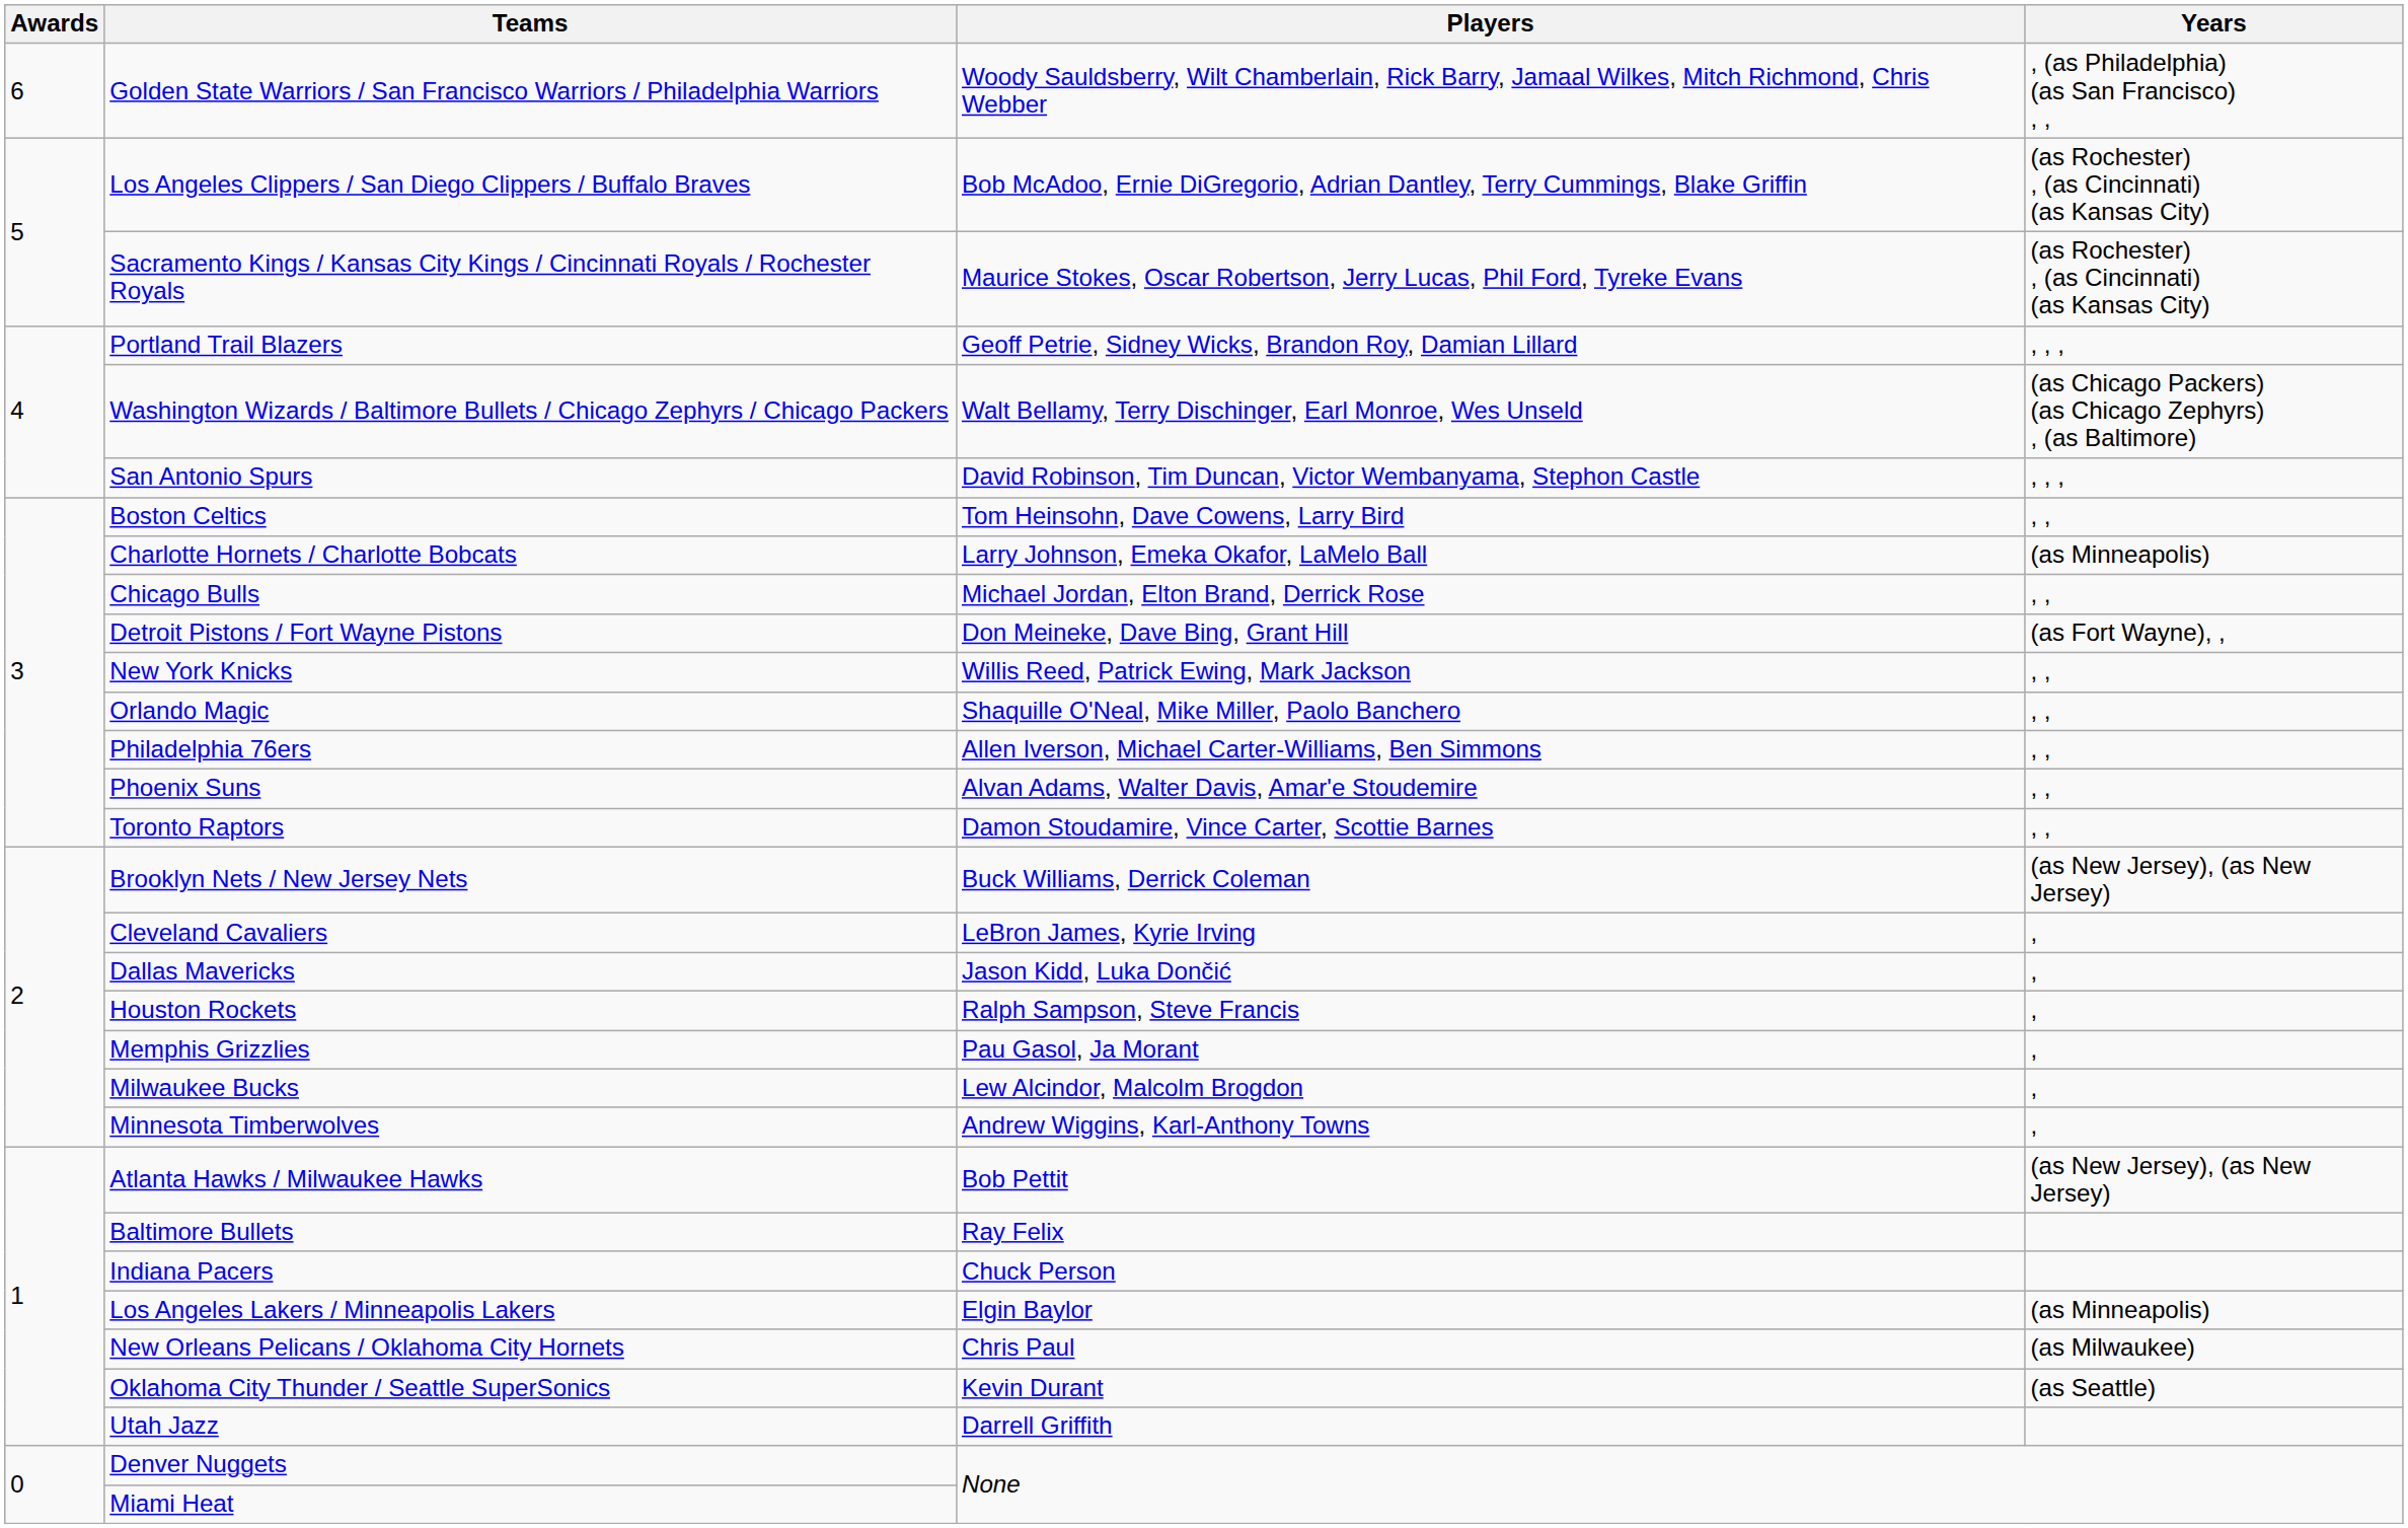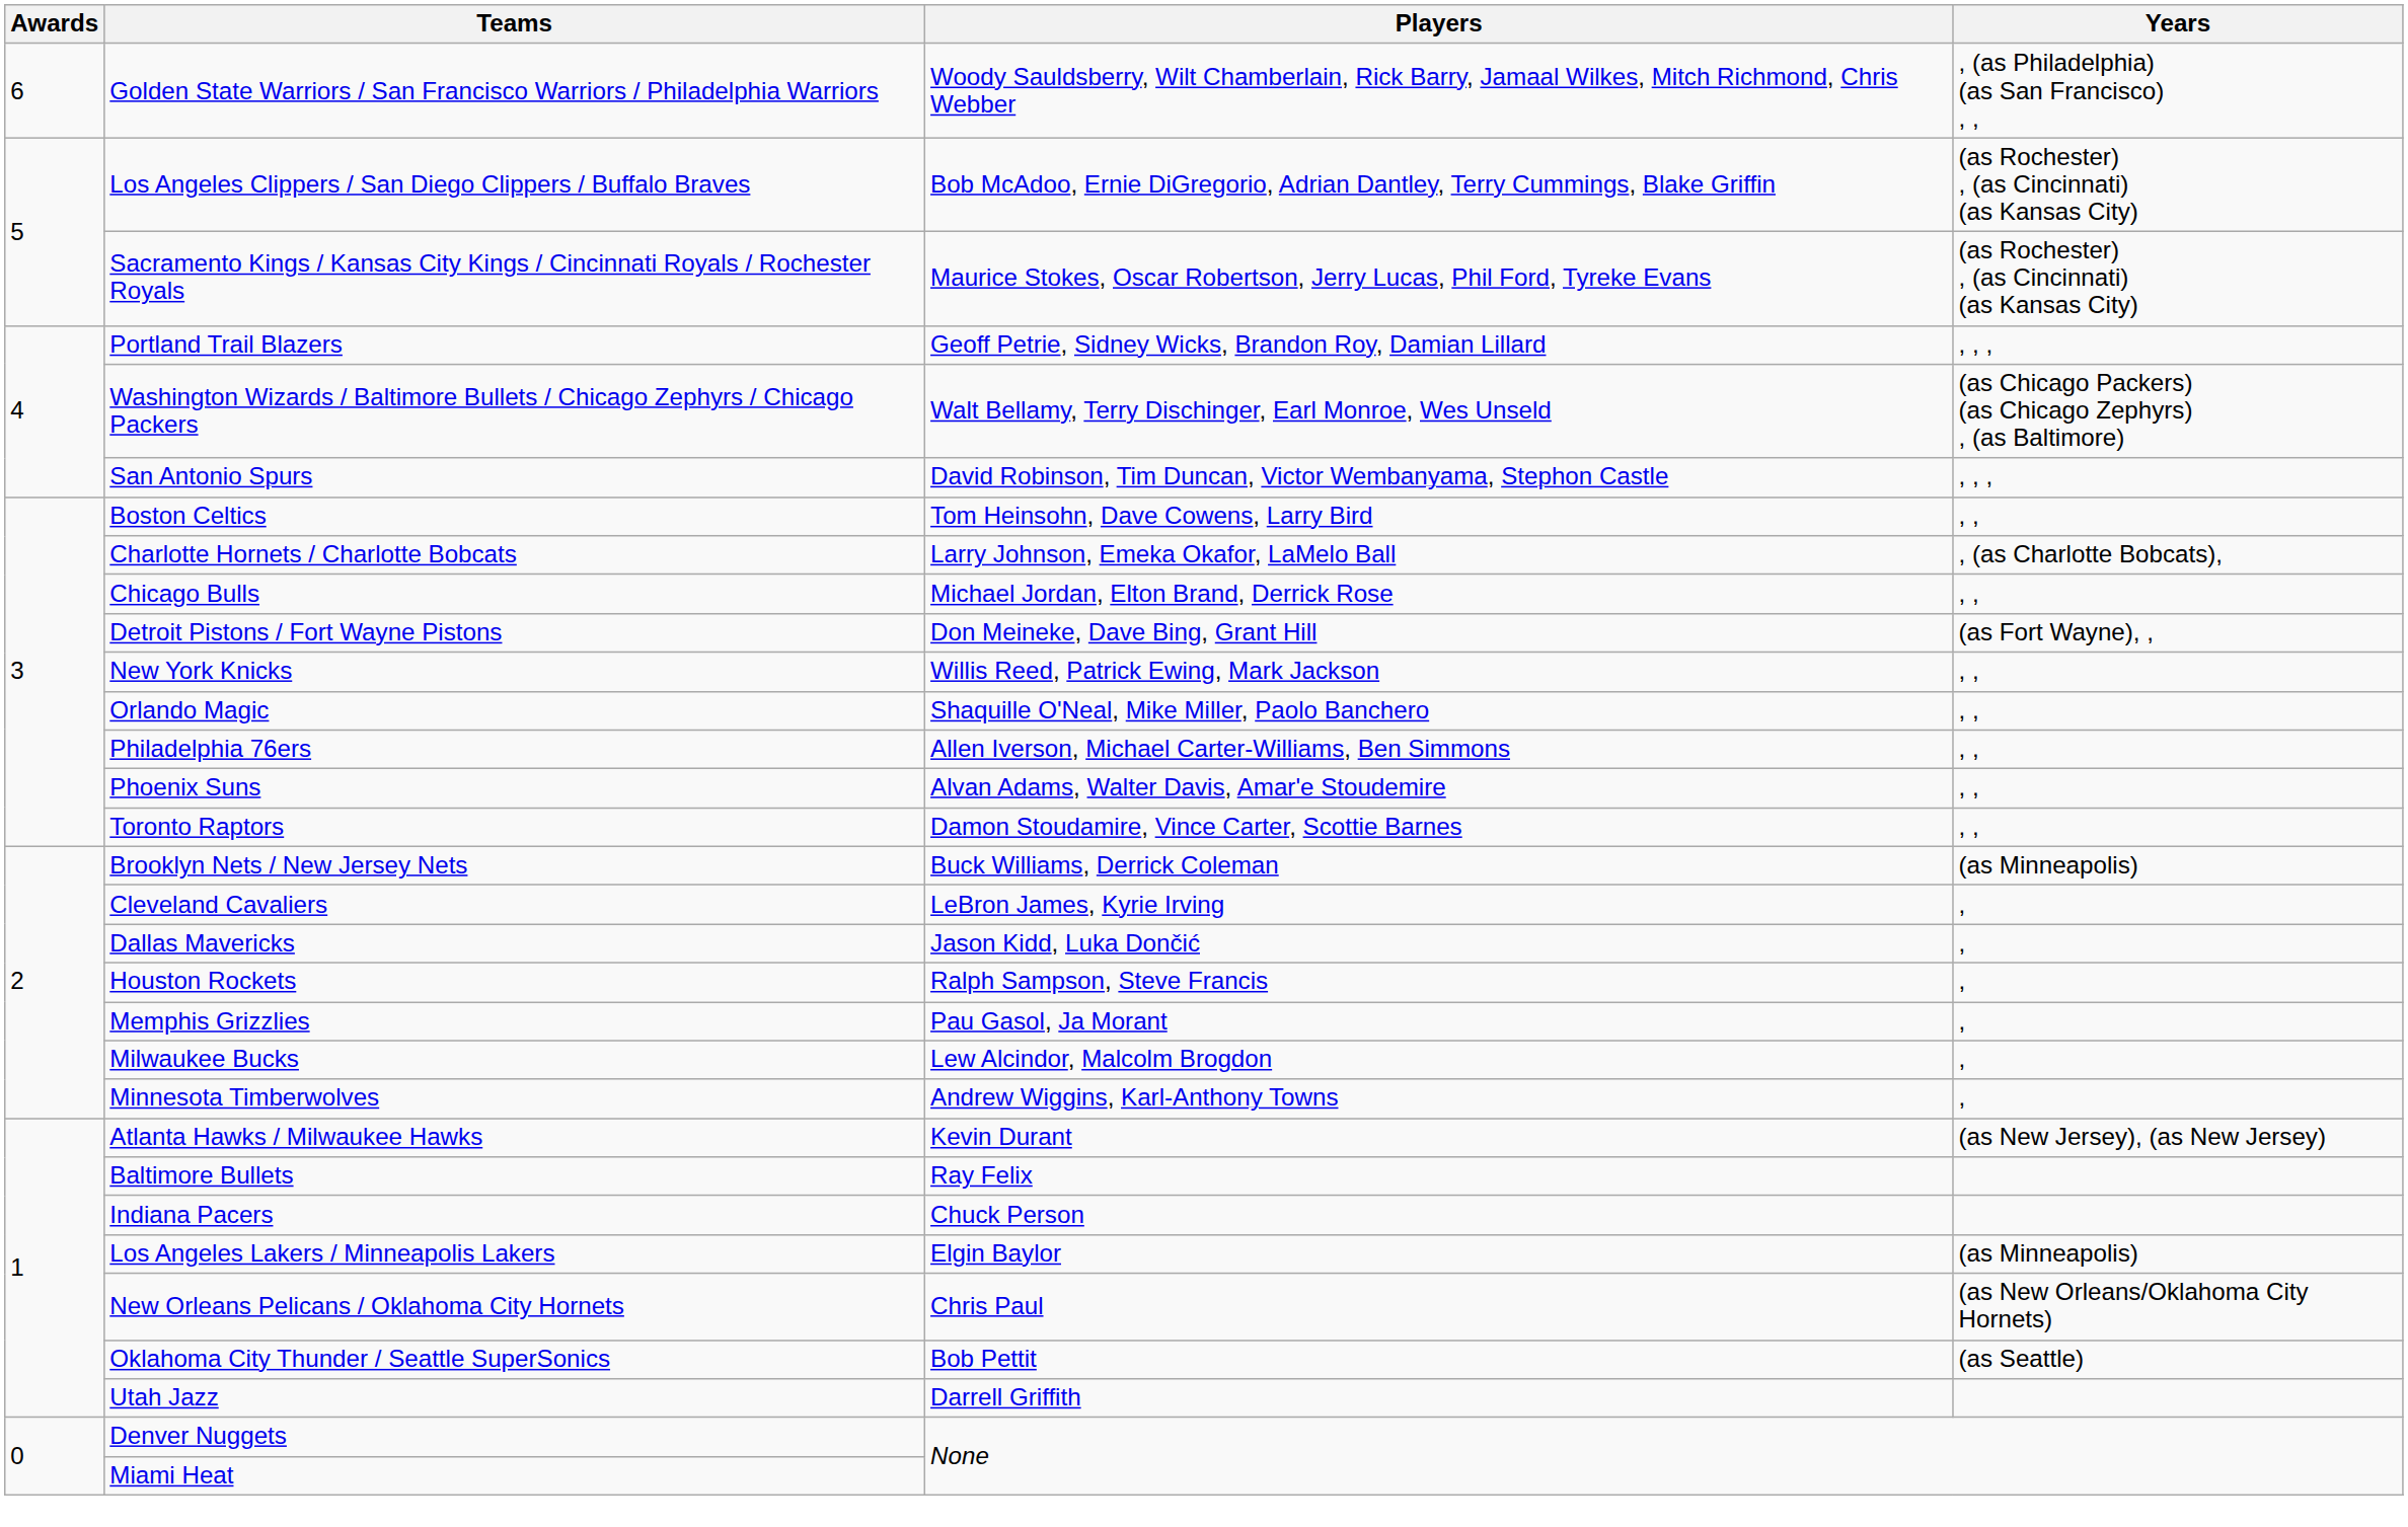Charlotte Hornets / Charlotte Bobcats | Years: (as Minneapolis) -> , (as Charlotte Bobcats),
Brooklyn Nets / New Jersey Nets | Years: (as New Jersey), (as New Jersey) -> (as Minneapolis)
Atlanta Hawks / Milwaukee Hawks | Players: Bob Pettit -> Kevin Durant
New Orleans Pelicans / Oklahoma City Hornets | Years: (as Milwaukee) -> (as New Orleans/Oklahoma City Hornets)
Oklahoma City Thunder / Seattle SuperSonics | Players: Kevin Durant -> Bob Pettit
